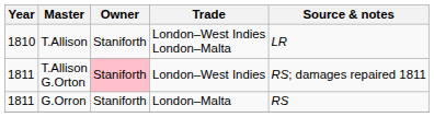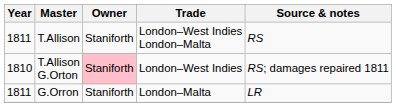T.Allison | Year: 1810 -> 1811
T.Allison | Source & notes: LR -> RS
T.Allison G.Orton | Year: 1811 -> 1810
G.Orron | Source & notes: RS -> LR
